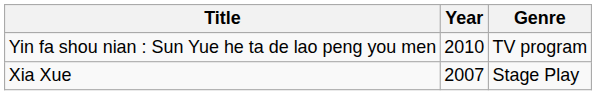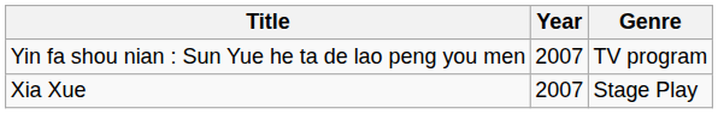Yin fa shou nian : Sun Yue he ta de lao peng you men | Year: 2010 -> 2007
